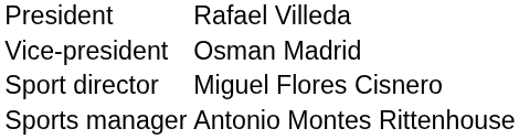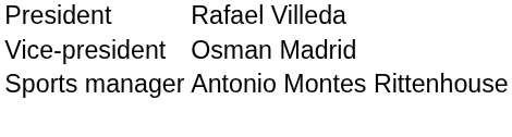- row: Sport director | Miguel Flores Cisnero
